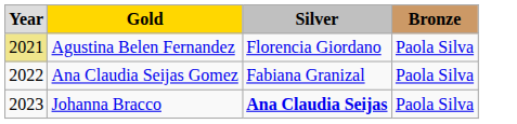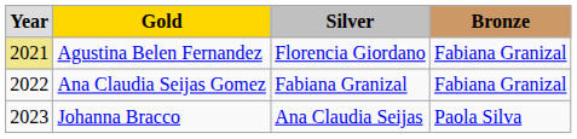Agustina Belen Fernandez | column 4: Paola Silva -> Fabiana Granizal
Ana Claudia Seijas Gomez | column 4: Paola Silva -> Fabiana Granizal
Johanna Bracco | column 3: bold -> normal
